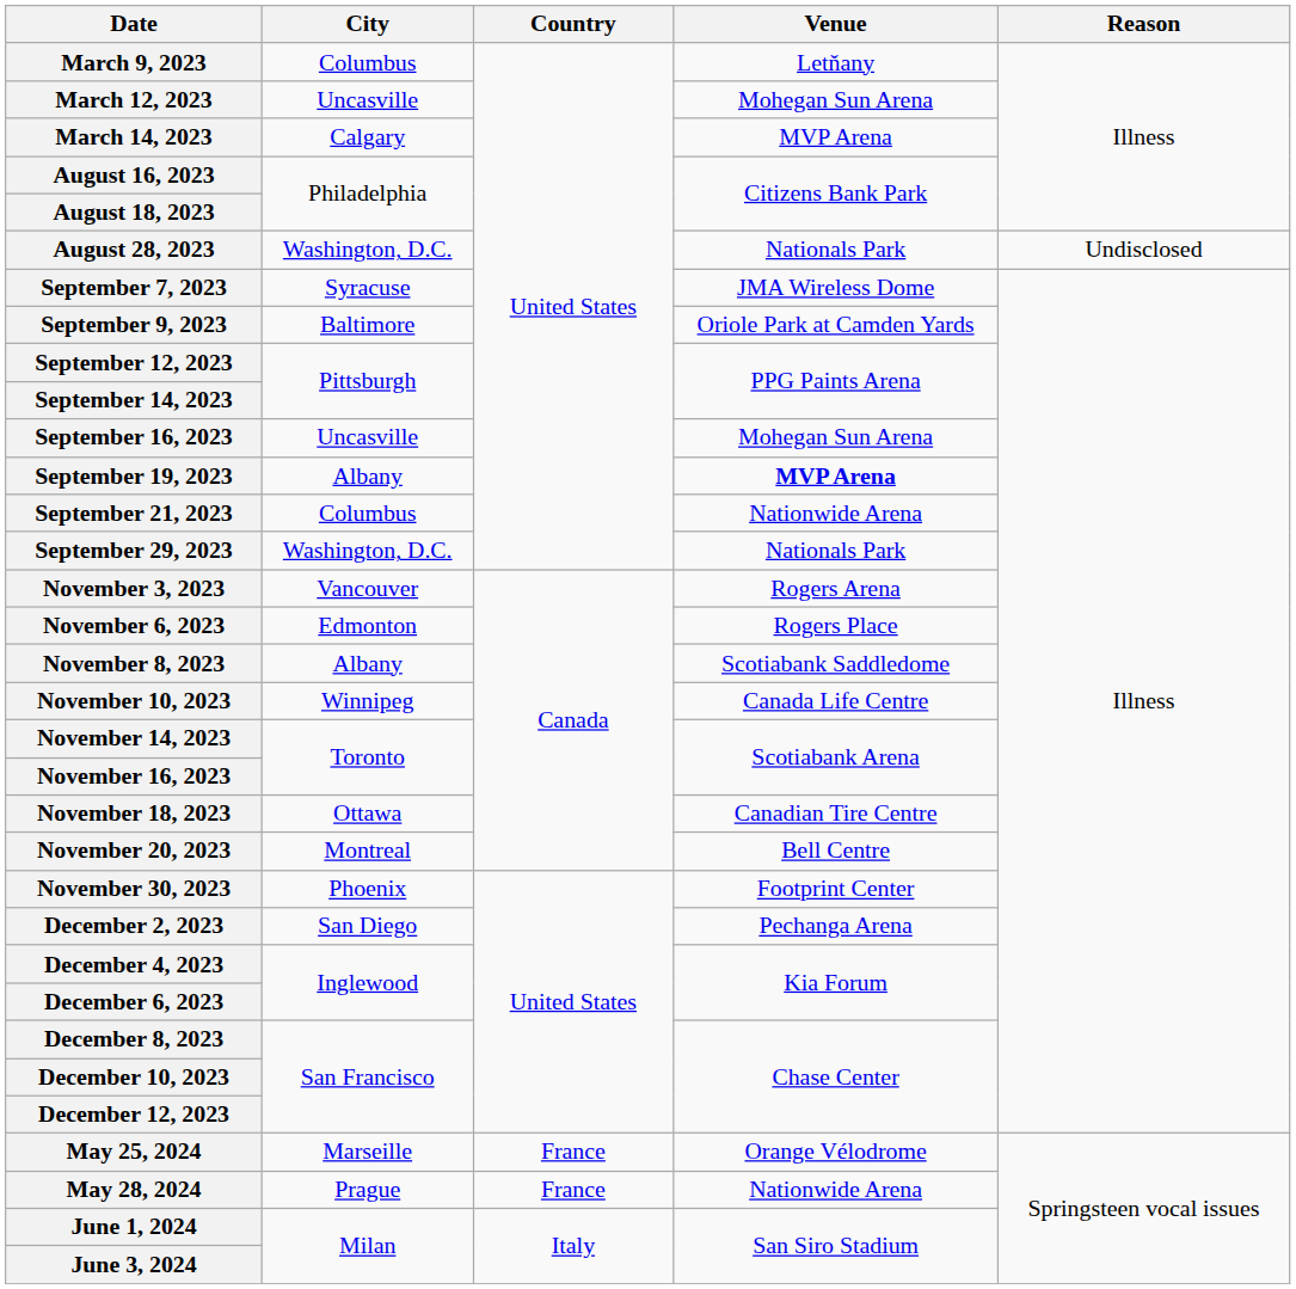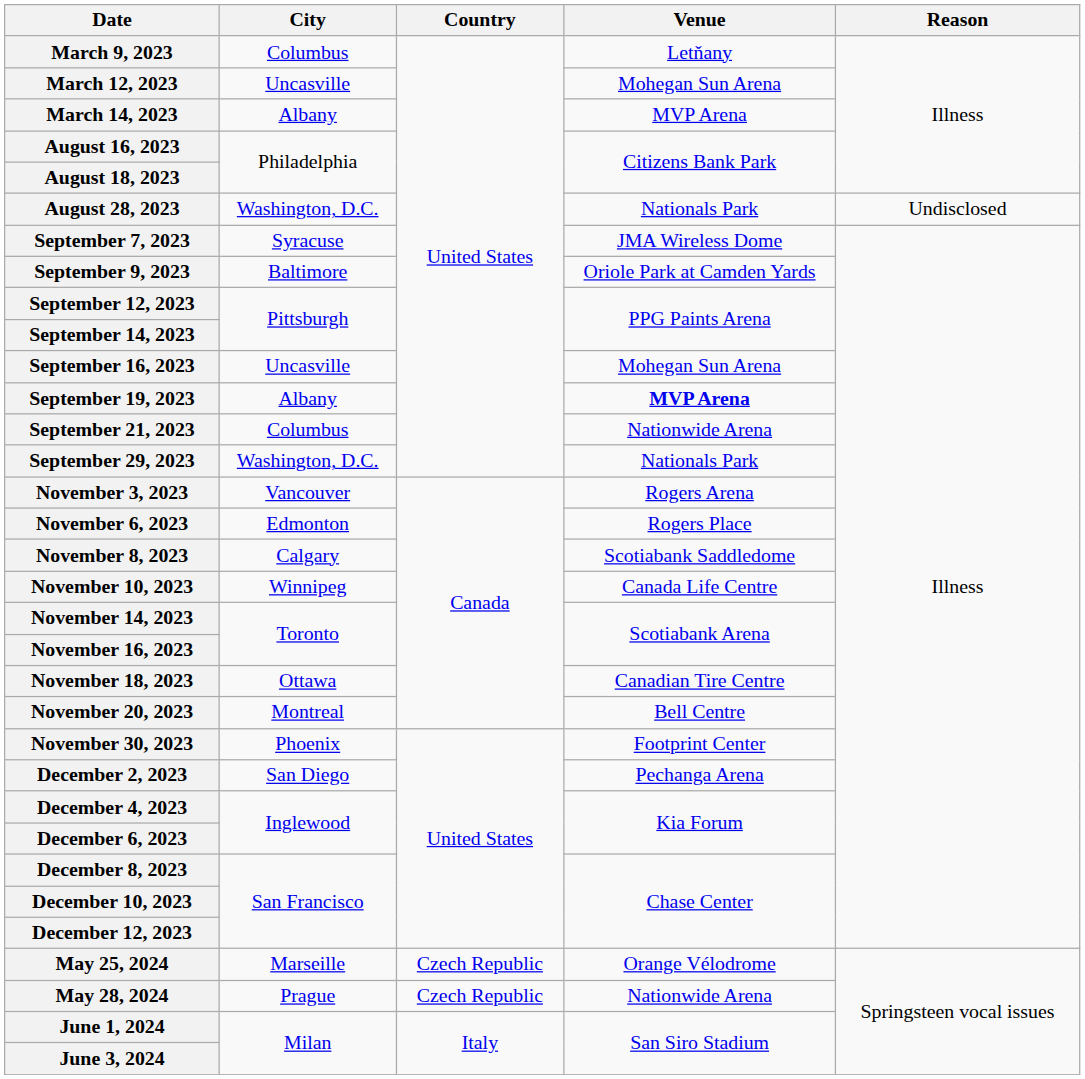March 14, 2023 | City: Calgary -> Albany
November 8, 2023 | City: Albany -> Calgary
May 25, 2024 | Country: France -> Czech Republic
May 28, 2024 | Country: France -> Czech Republic
